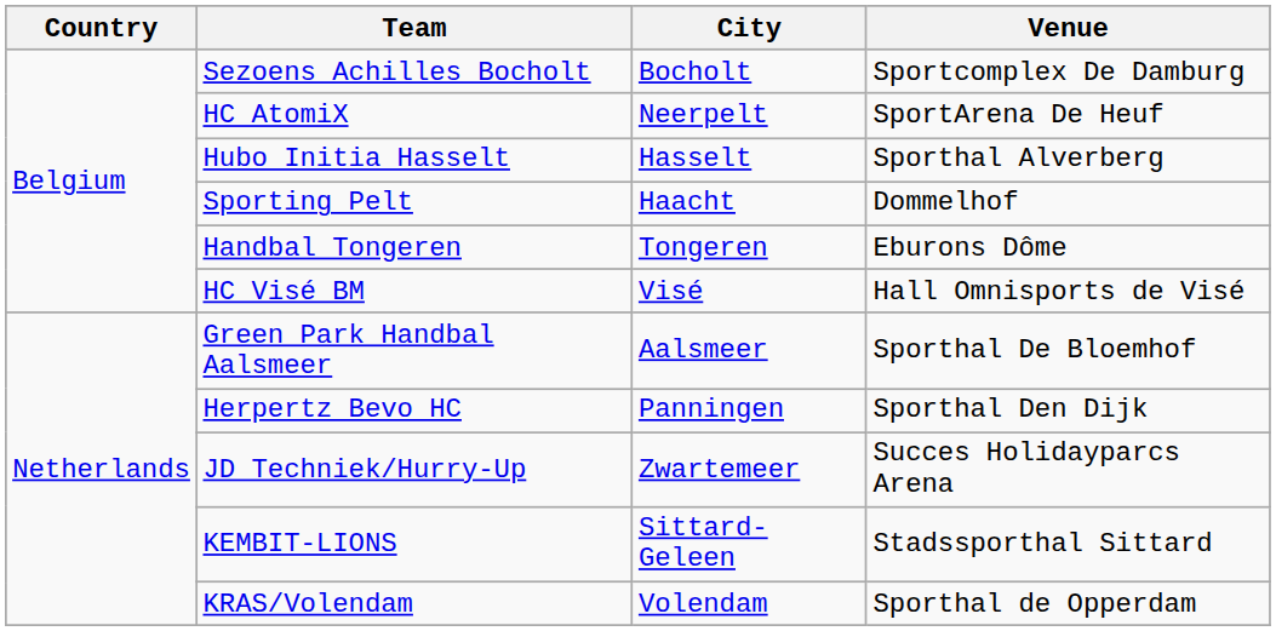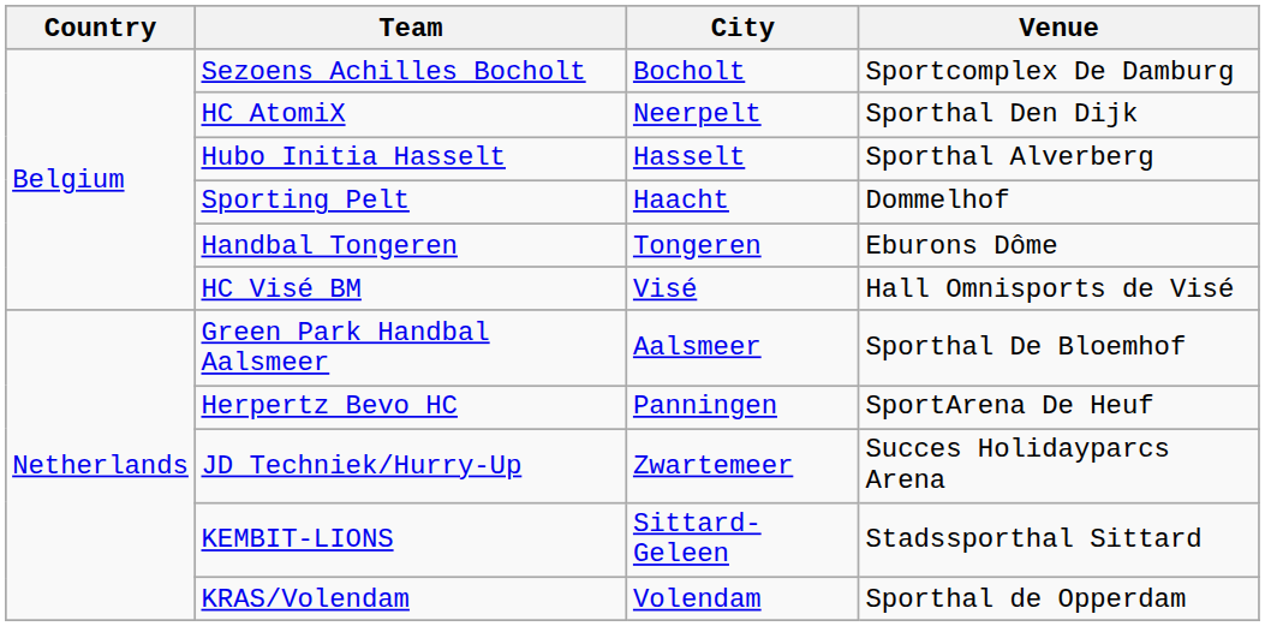HC AtomiX | Venue: SportArena De Heuf -> Sporthal Den Dijk
Herpertz Bevo HC | Venue: Sporthal Den Dijk -> SportArena De Heuf
